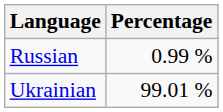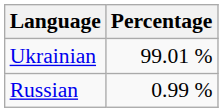rows swapped: Ukrainian <-> Russian
